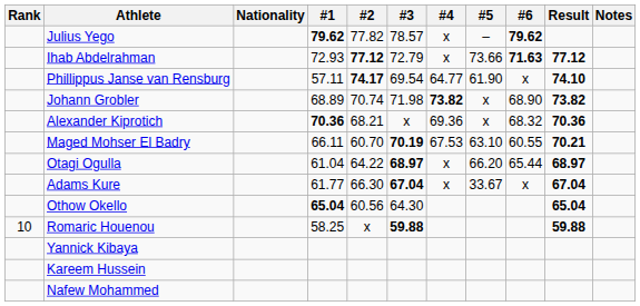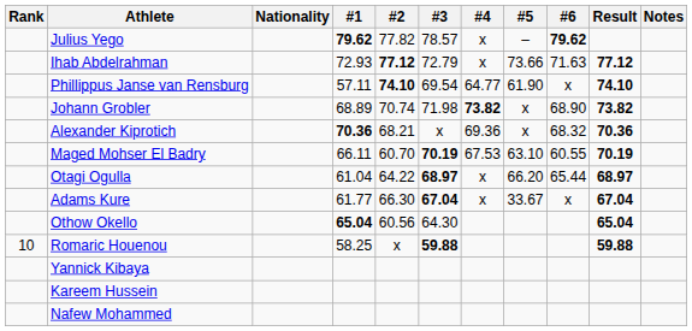Ihab Abdelrahman | #6: bold -> normal
Phillippus Janse van Rensburg | #2: 74.17 -> 74.10
Maged Mohser El Badry | Result: 70.21 -> 70.19
